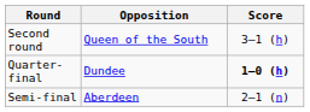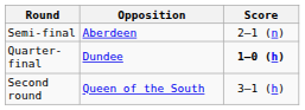rows swapped: Second round <-> Semi-final
